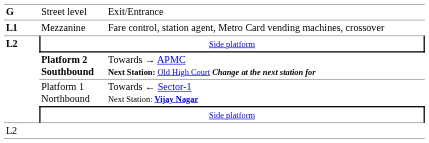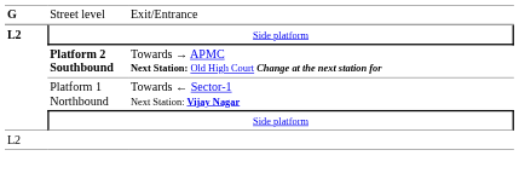- row: L1 | Mezzanine | Fare control, station agent, Metro Card vending machines, crossover
